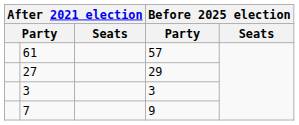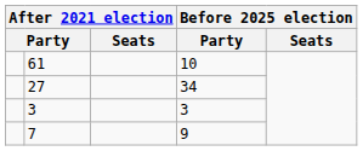61 | column 4: 57 -> 10
27 | column 4: 29 -> 34
